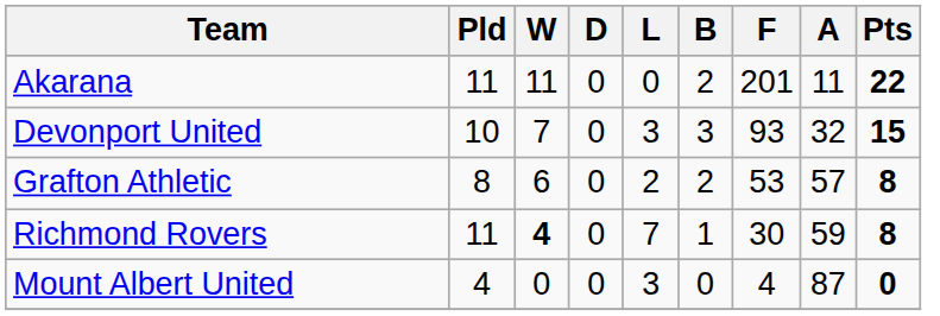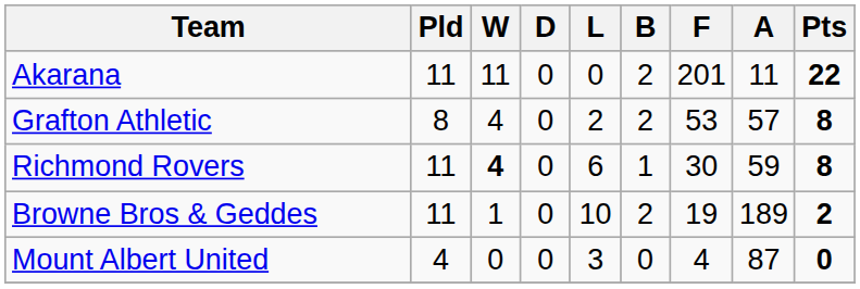- row: Devonport United | 10 | 7 | 0 | 3 | 3 | 93 | 32 | 15
Grafton Athletic | W: 6 -> 4
Richmond Rovers | L: 7 -> 6
+ row: Browne Bros & Geddes | 11 | 1 | 0 | 10 | 2 | 19 | 189 | 2
